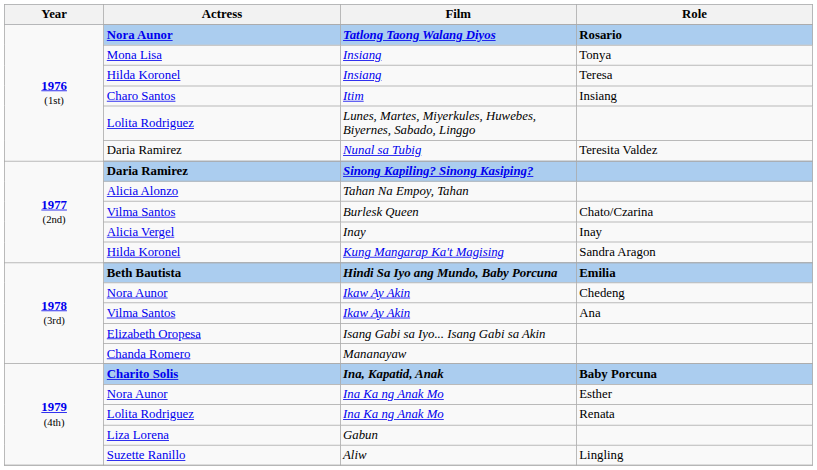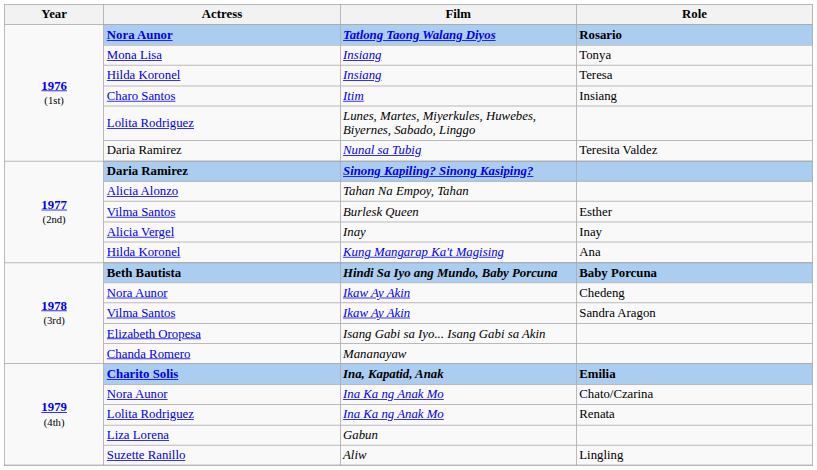Burlesk Queen | Role: Chato/Czarina -> Esther
Kung Mangarap Ka't Magising | Role: Sandra Aragon -> Ana
Hindi Sa Iyo ang Mundo, Baby Porcuna | Role: Emilia -> Baby Porcuna
Vilma Santos / Ikaw Ay Akin | Role: Ana -> Sandra Aragon
Ina, Kapatid, Anak | Role: Baby Porcuna -> Emilia
Nora Aunor / Ina Ka ng Anak Mo | Role: Esther -> Chato/Czarina
